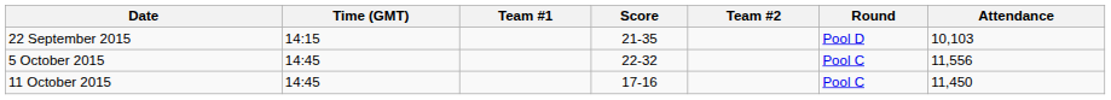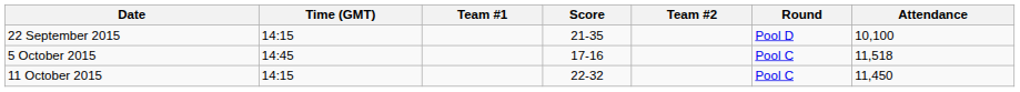22 September 2015 | Attendance: 10,103 -> 10,100
5 October 2015 | Score: 22-32 -> 17-16
5 October 2015 | Attendance: 11,556 -> 11,518
11 October 2015 | Time (GMT): 14:45 -> 14:15
11 October 2015 | Score: 17-16 -> 22-32
